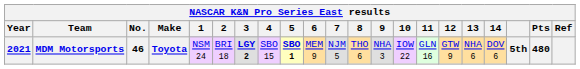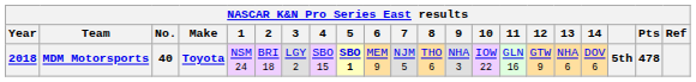MDM Motorsports | Year: 2021 -> 2018
MDM Motorsports | No.: 46 -> 40
MDM Motorsports | 3: bold -> normal
MDM Motorsports | Pts: 480 -> 478
